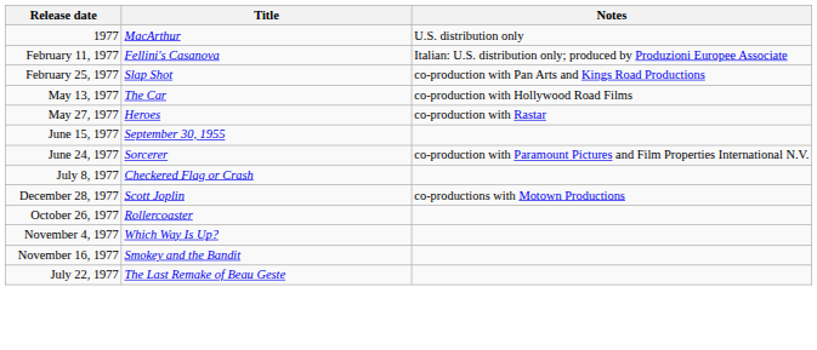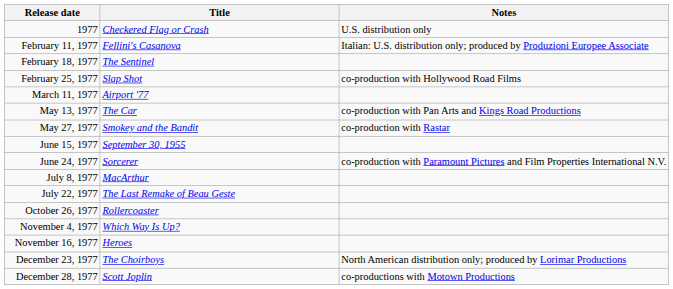1977 | Title: MacArthur -> Checkered Flag or Crash
+ row: February 18, 1977 | The Sentinel
February 25, 1977 | Notes: co-production with Pan Arts and Kings Road Productions -> co-production with Hollywood Road Films
+ row: March 11, 1977 | Airport '77
May 13, 1977 | Notes: co-production with Hollywood Road Films -> co-production with Pan Arts and Kings Road Productions
May 27, 1977 | Title: Heroes -> Smokey and the Bandit
July 8, 1977 | Title: Checkered Flag or Crash -> MacArthur
rows swapped: July 22, 1977 <-> December 28, 1977
November 16, 1977 | Title: Smokey and the Bandit -> Heroes
+ row: December 23, 1977 | The Choirboys | North American distribution only; produced by Lorimar Productions
